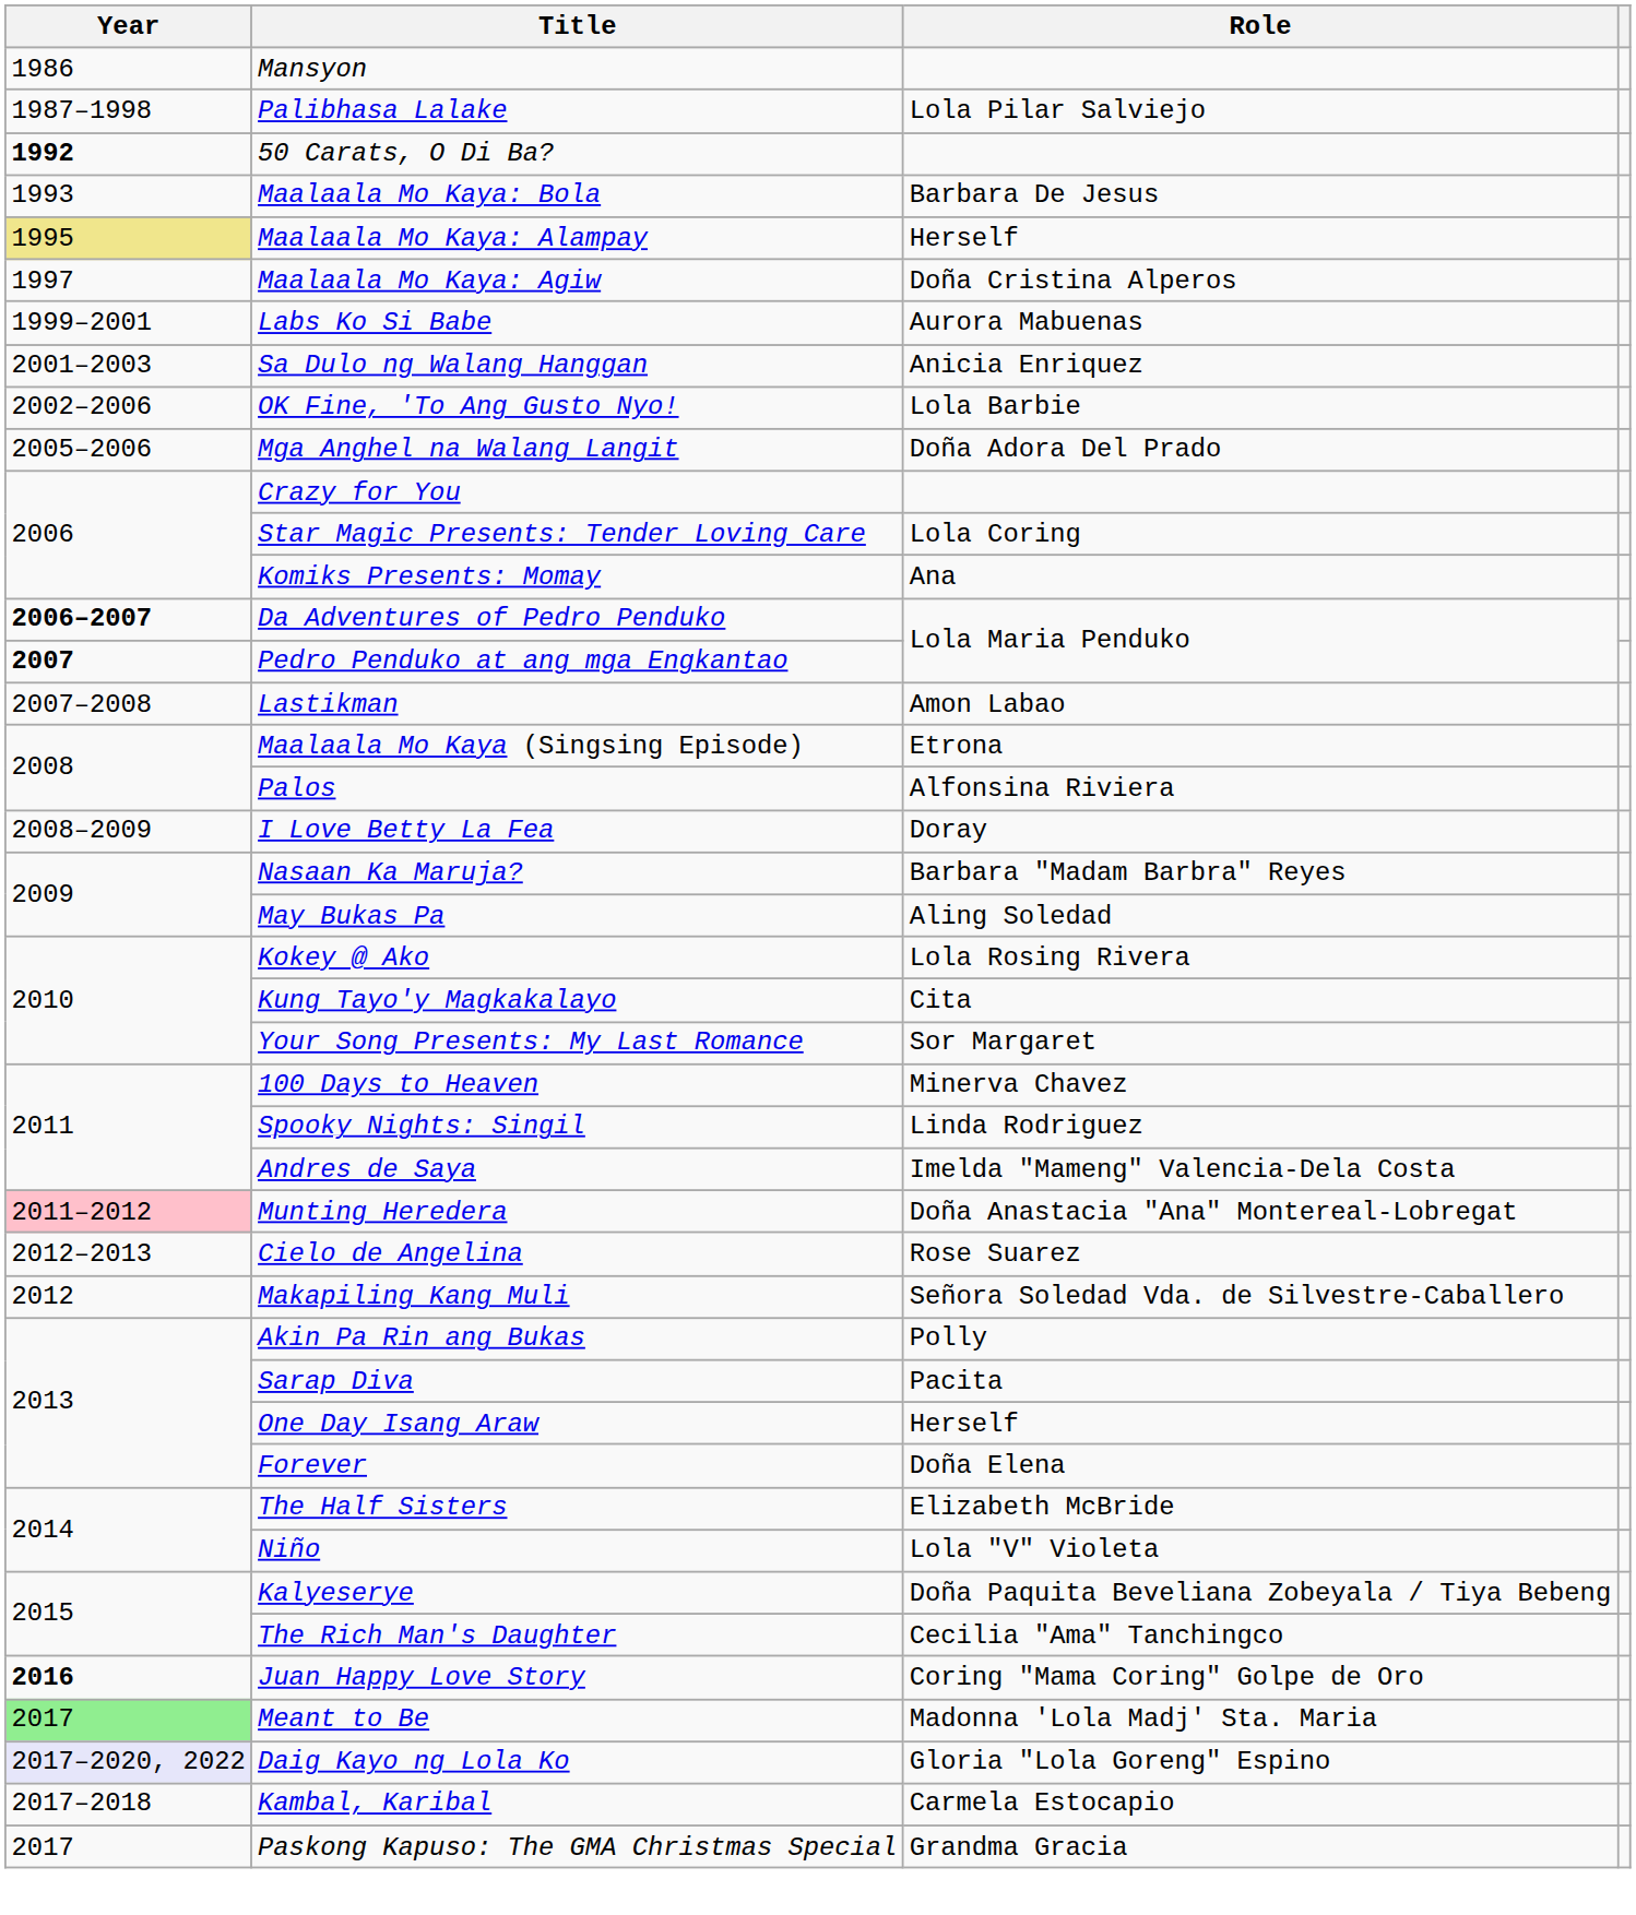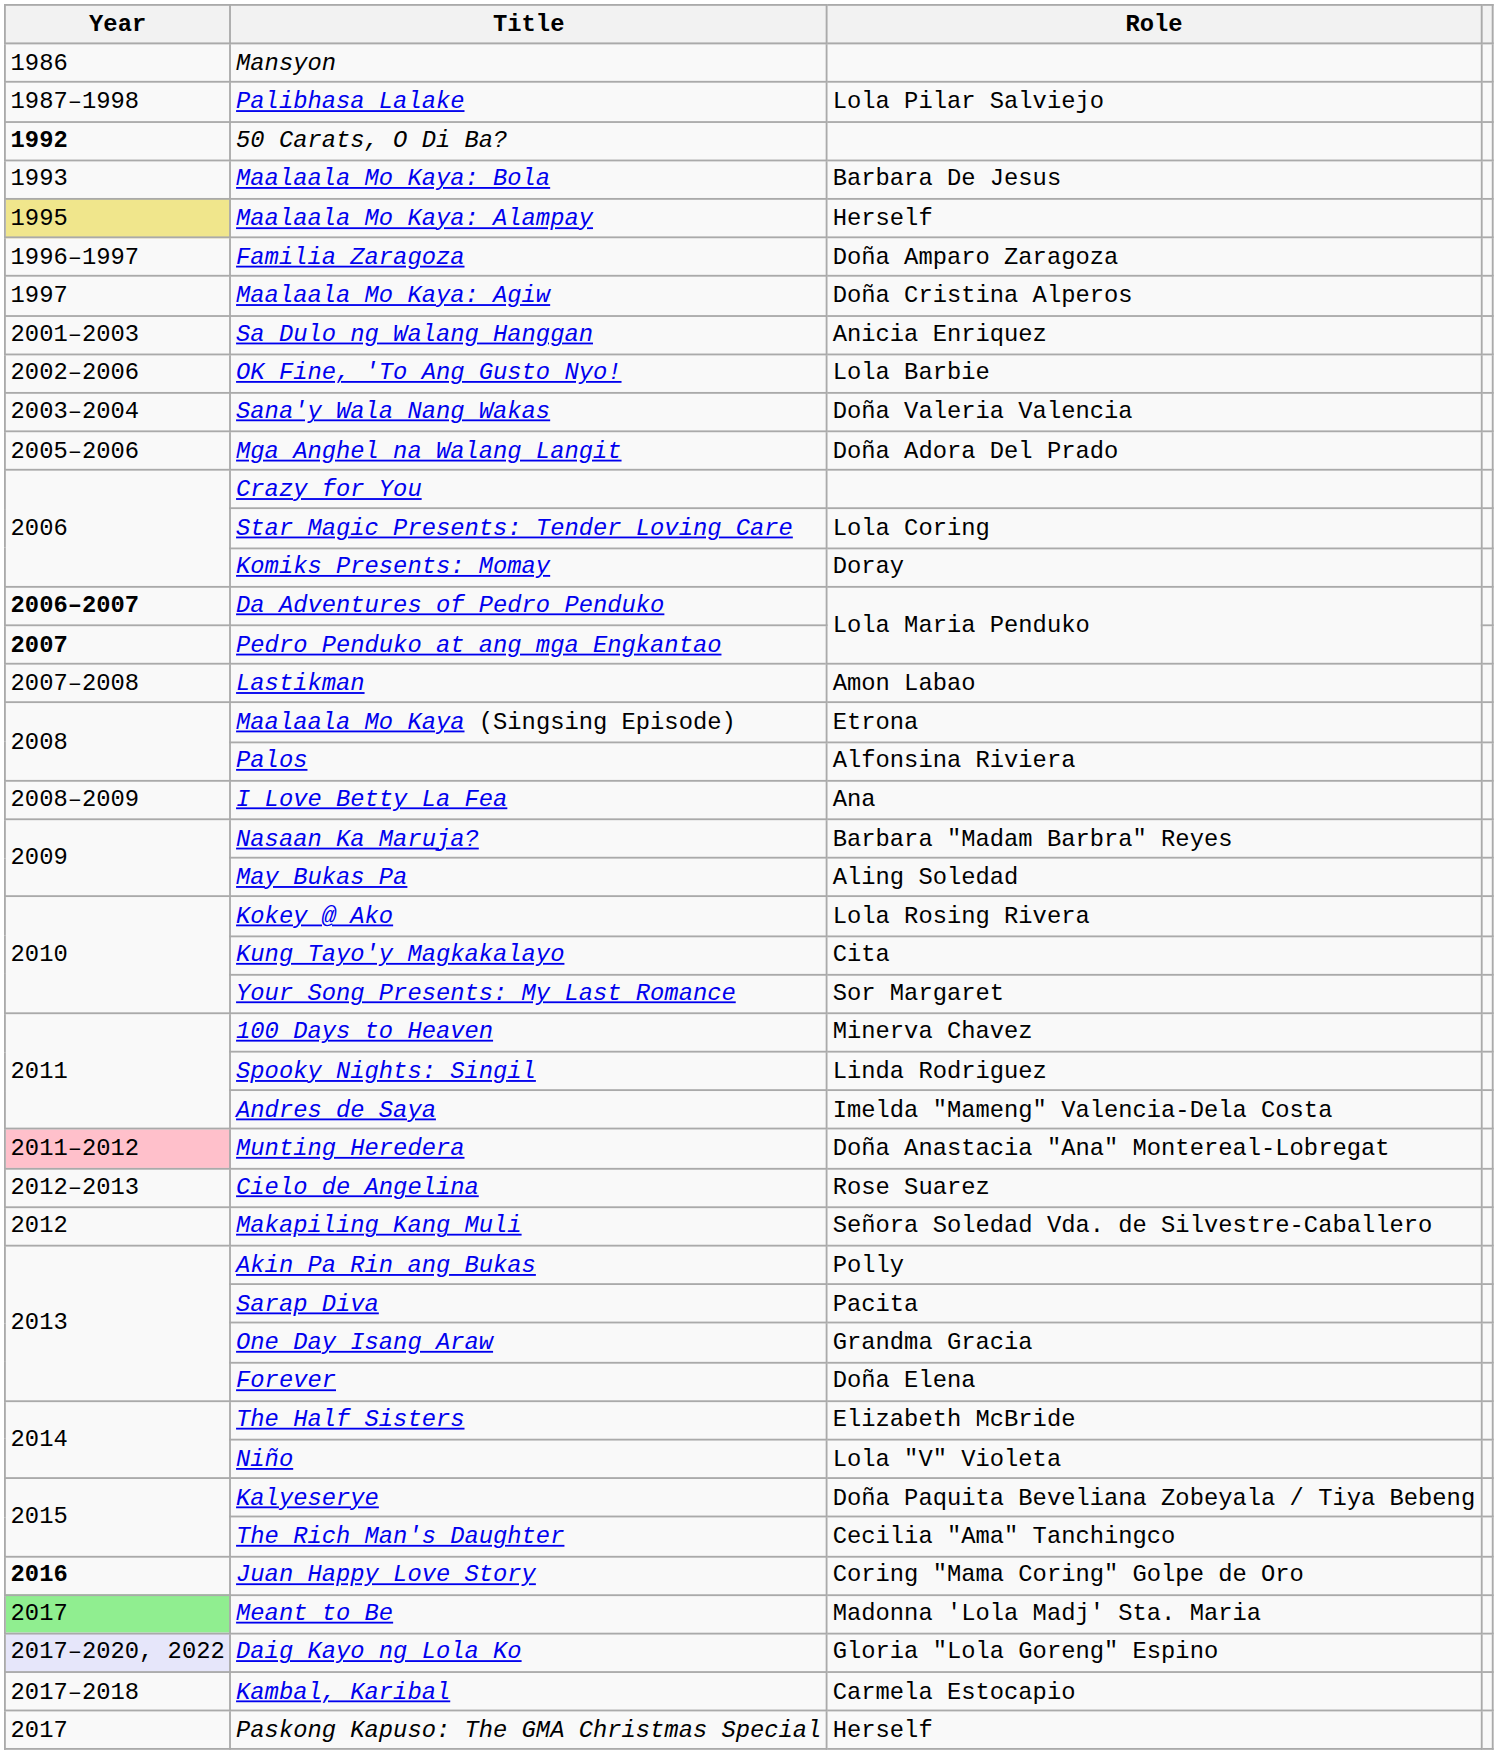+ row: 1996–1997 | Familia Zaragoza | Doña Amparo Zaragoza
- row: 1999–2001 | Labs Ko Si Babe | Aurora Mabuenas
+ row: 2003–2004 | Sana'y Wala Nang Wakas | Doña Valeria Valencia
Komiks Presents: Momay | Role: Ana -> Doray
I Love Betty La Fea | Role: Doray -> Ana
One Day Isang Araw | Role: Herself -> Grandma Gracia
Paskong Kapuso: The GMA Christmas Special | Role: Grandma Gracia -> Herself
